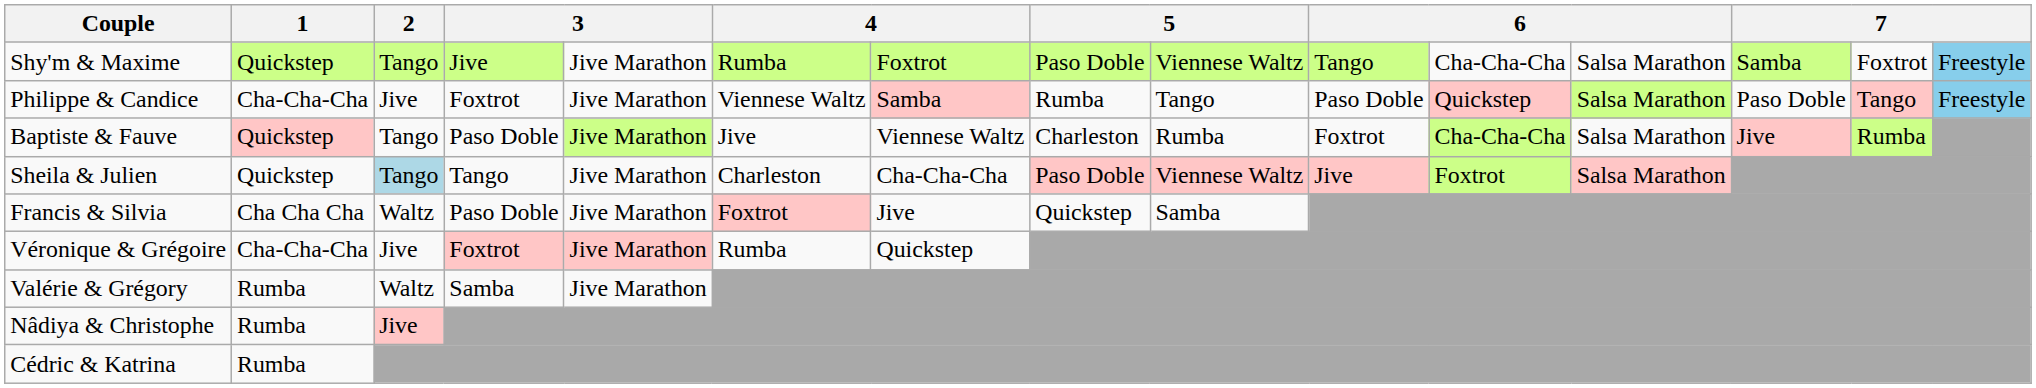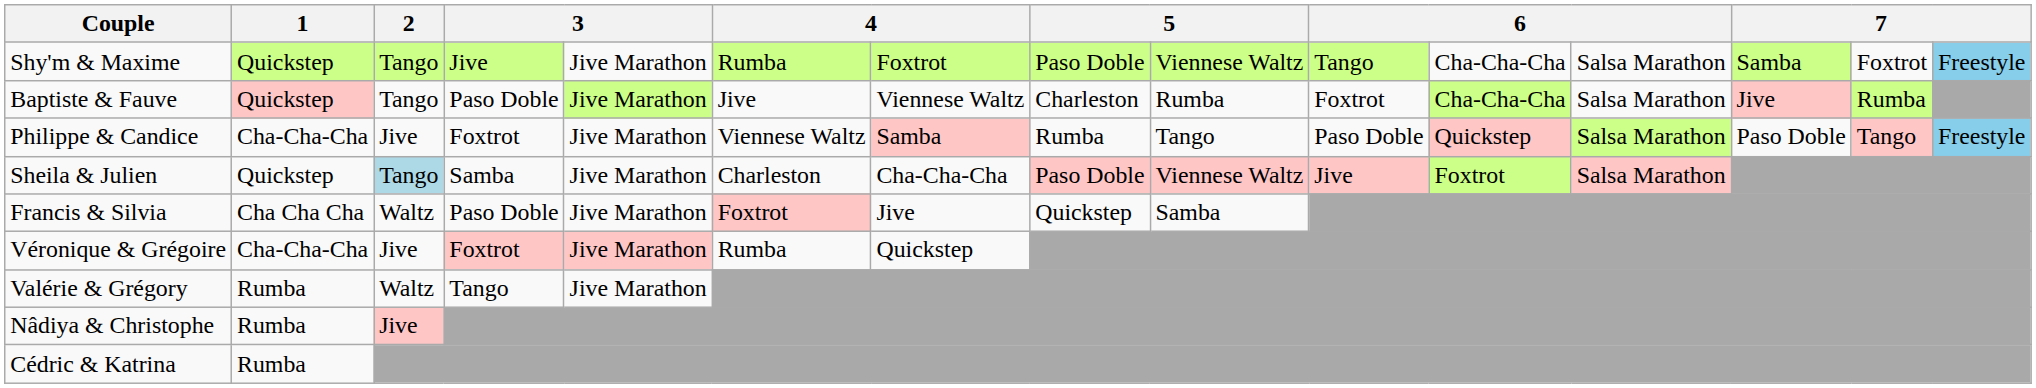rows swapped: Philippe & Candice <-> Baptiste & Fauve
Sheila & Julien | column 4: Tango -> Samba
Valérie & Grégory | column 4: Samba -> Tango
